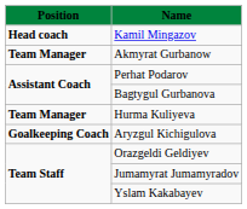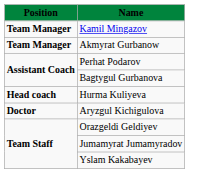Kamil Mingazov | Position: Head coach -> Team Manager
Hurma Kuliyeva | Position: Team Manager -> Head coach
Aryzgul Kichigulova | Position: Goalkeeping Coach -> Doctor
